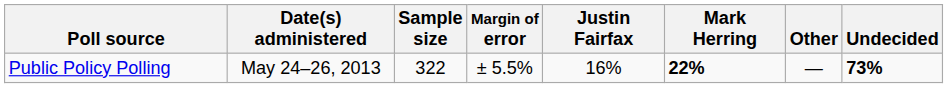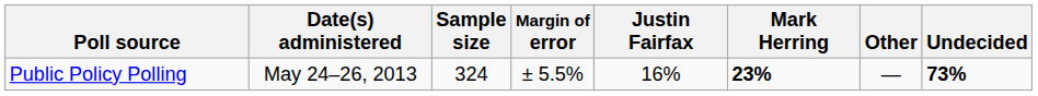Public Policy Polling | Sample size: 322 -> 324
Public Policy Polling | Mark Herring: 22% -> 23%
